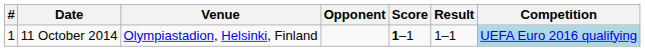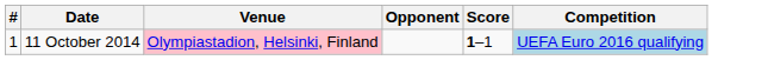- column: Result | 1–1
11 October 2014 | Venue: no background -> pink background
